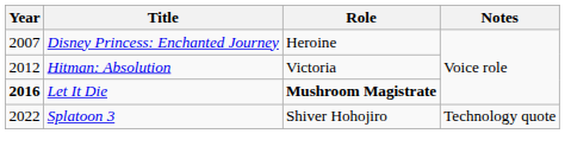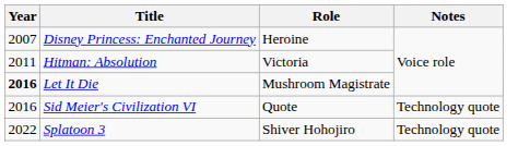Hitman: Absolution | Year: 2012 -> 2011
Let It Die | Role: bold -> normal
+ row: 2016 | Sid Meier's Civilization VI | Quote | Technology quote
